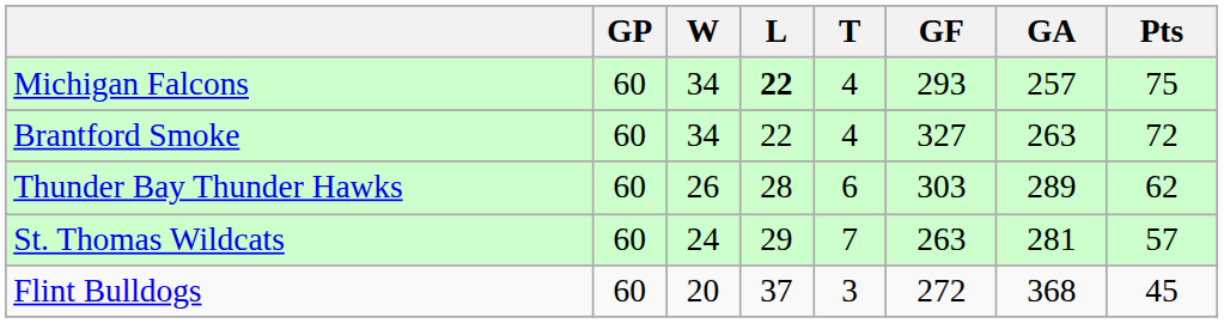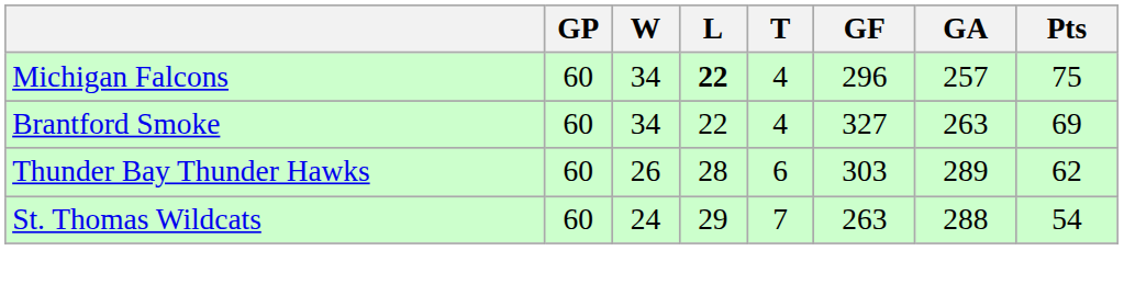Michigan Falcons | GF: 293 -> 296
Brantford Smoke | Pts: 72 -> 69
St. Thomas Wildcats | GA: 281 -> 288
St. Thomas Wildcats | Pts: 57 -> 54
- row: Flint Bulldogs | 60 | 20 | 37 | 3 | 272 | 368 | 45
